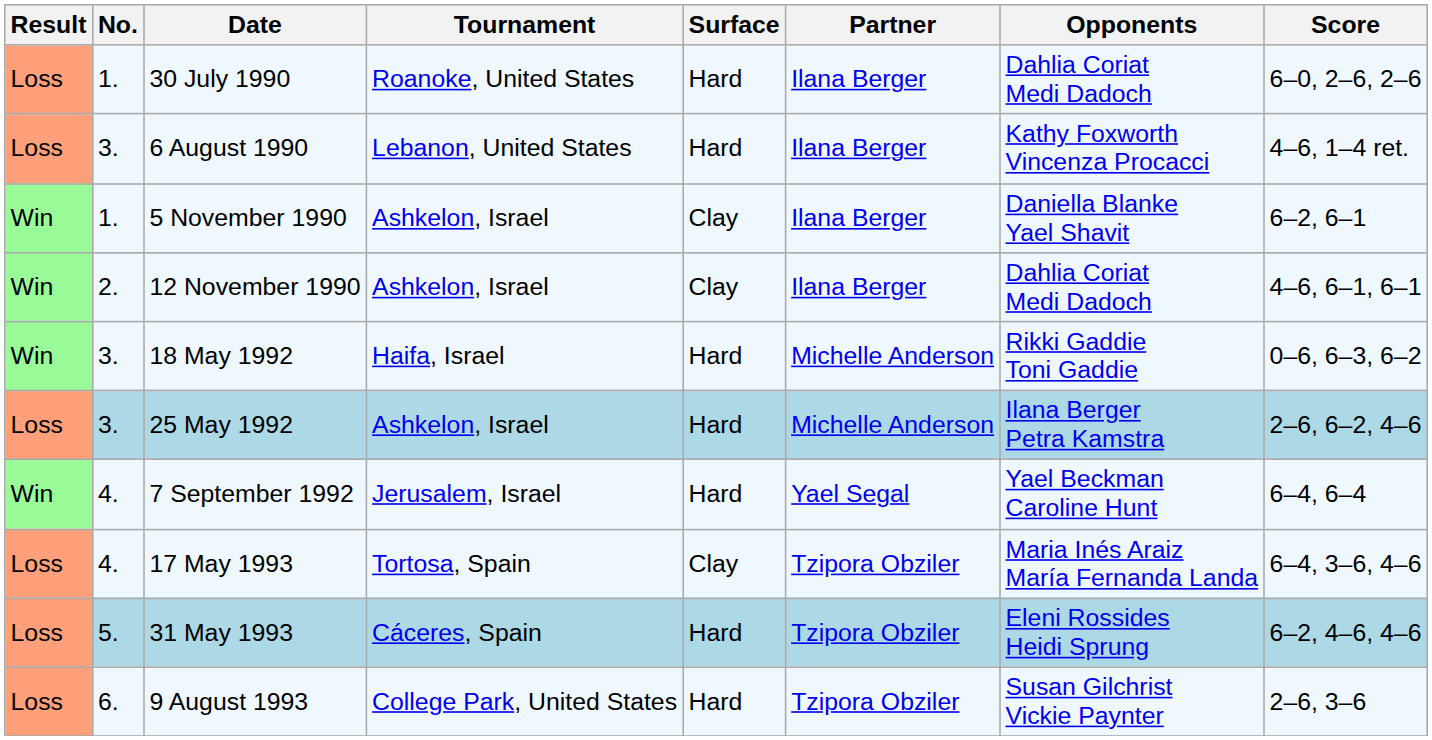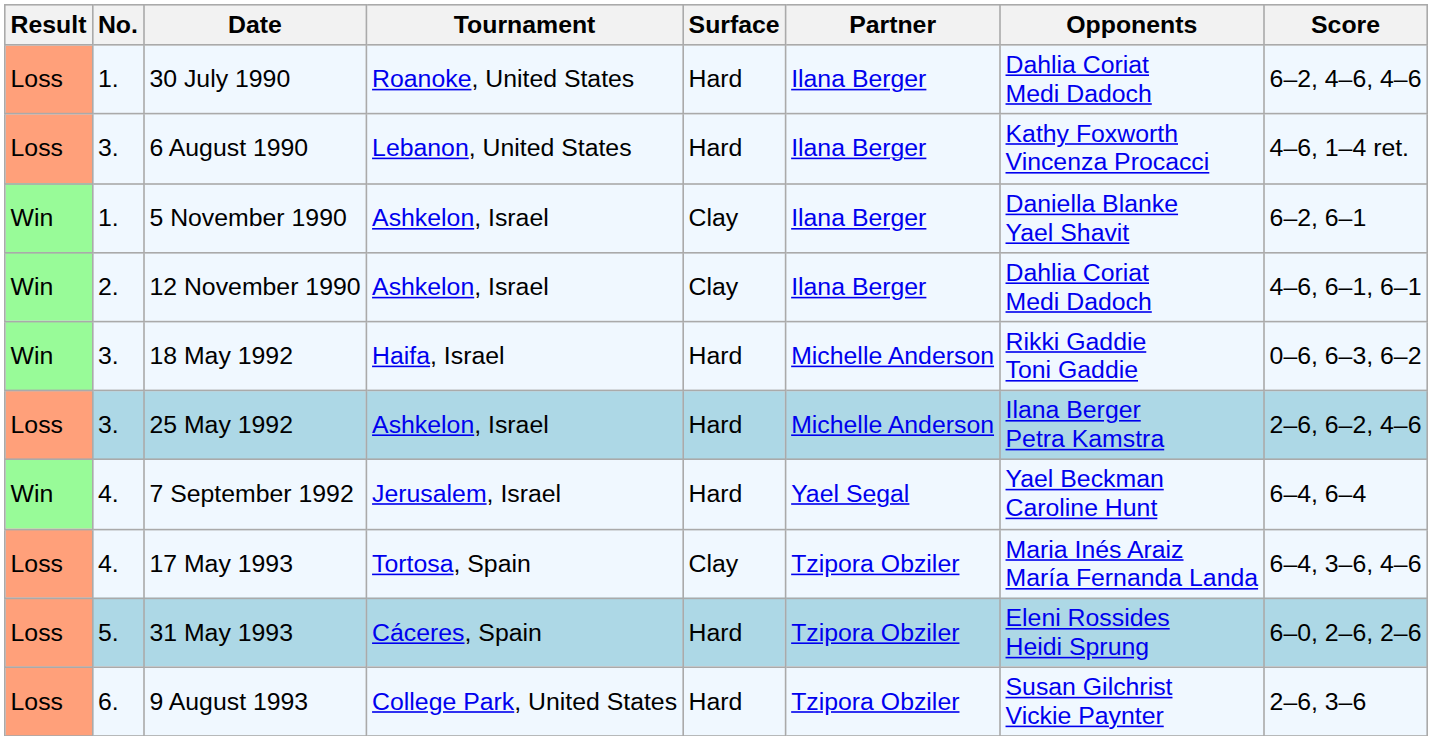30 July 1990 | Score: 6–0, 2–6, 2–6 -> 6–2, 4–6, 4–6
31 May 1993 | Score: 6–2, 4–6, 4–6 -> 6–0, 2–6, 2–6
